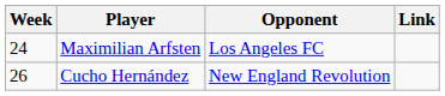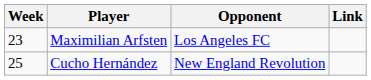Maximilian Arfsten | Week: 24 -> 23
Cucho Hernández | Week: 26 -> 25
